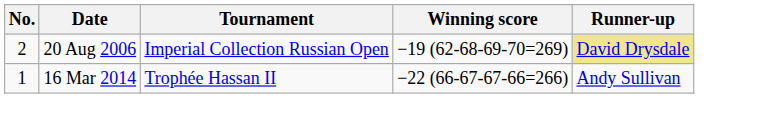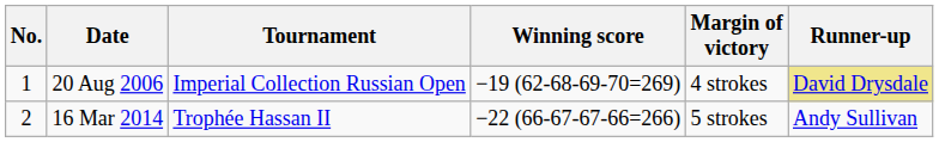+ column: Margin of victory | 4 strokes | 5 strokes
20 Aug 2006 | No.: 2 -> 1
16 Mar 2014 | No.: 1 -> 2
